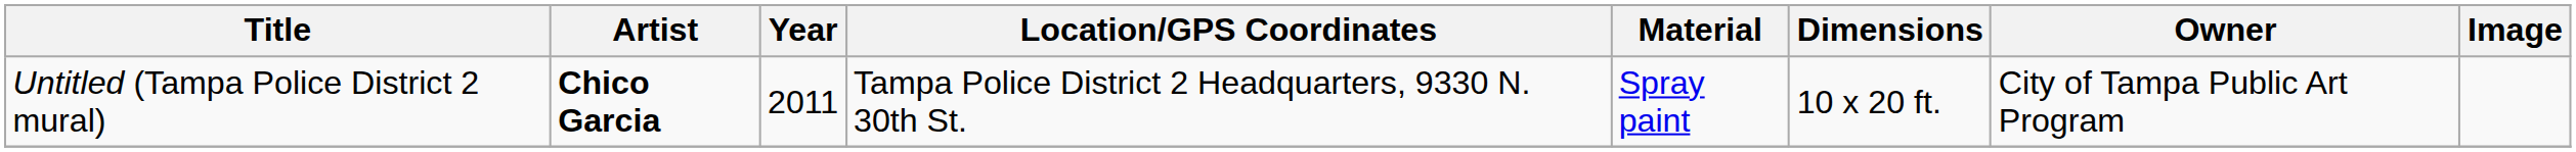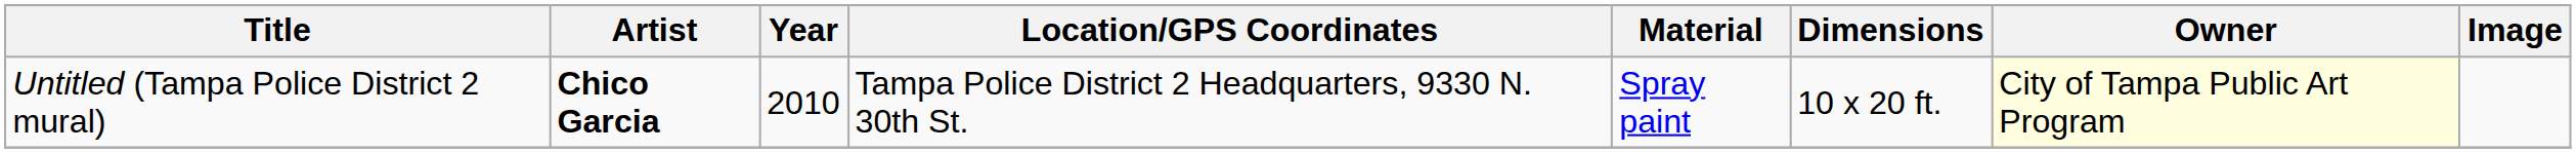Untitled (Tampa Police District 2 mural) | Year: 2011 -> 2010
Untitled (Tampa Police District 2 mural) | Owner: no background -> lightyellow background
